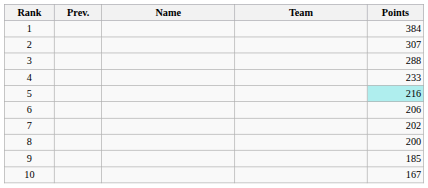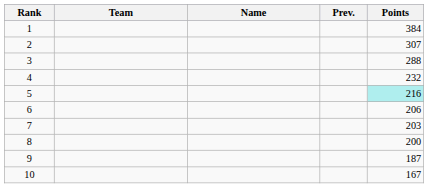columns swapped: Prev. <-> Team
4 | Points: 233 -> 232
7 | Points: 202 -> 203
9 | Points: 185 -> 187
